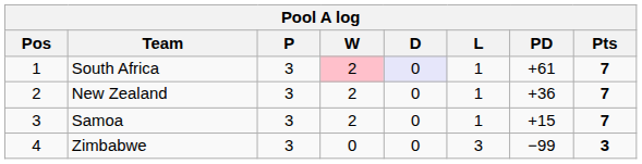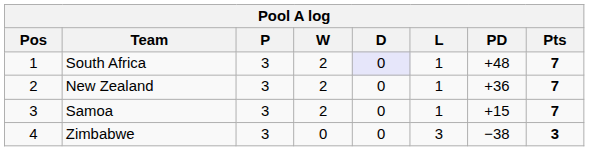South Africa | W: pink background -> no background
South Africa | PD: +61 -> +48
Zimbabwe | PD: −99 -> −38
